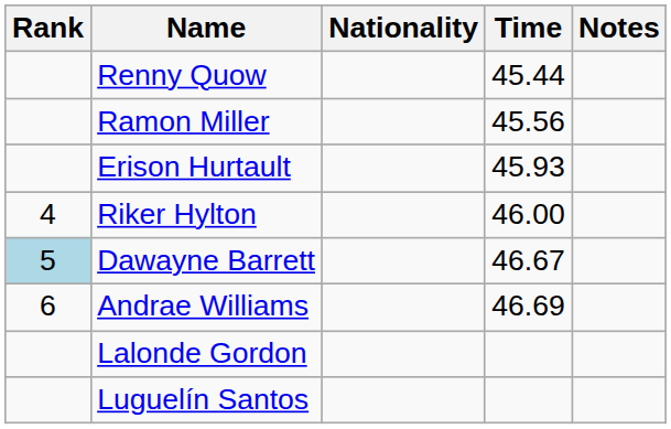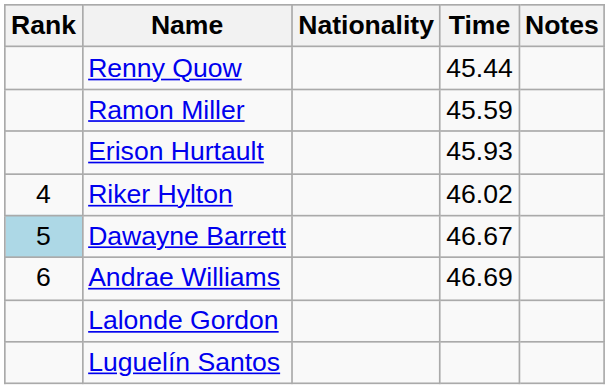Ramon Miller | Time: 45.56 -> 45.59
Riker Hylton | Time: 46.00 -> 46.02
